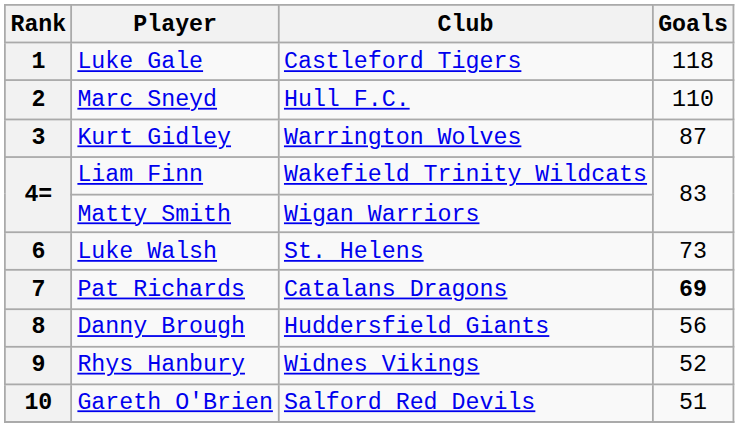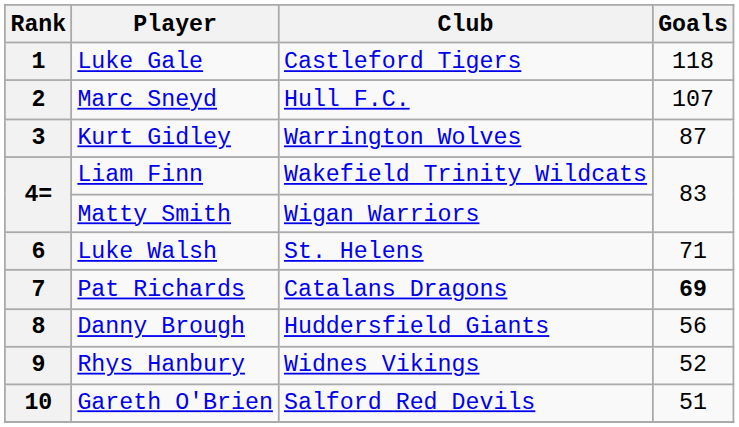2 | Goals: 110 -> 107
6 | Goals: 73 -> 71
